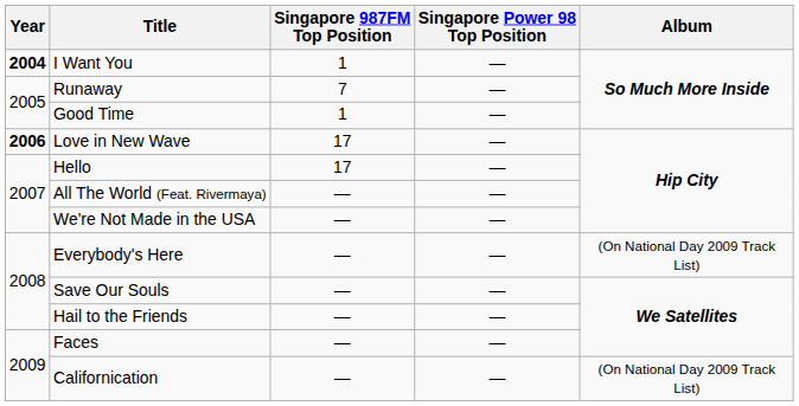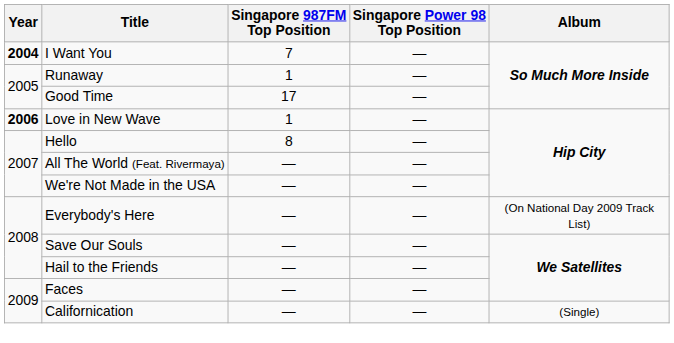I Want You | Singapore 987FM Top Position: 1 -> 7
Runaway | Singapore 987FM Top Position: 7 -> 1
Good Time | Singapore 987FM Top Position: 1 -> 17
Love in New Wave | Singapore 987FM Top Position: 17 -> 1
Hello | Singapore 987FM Top Position: 17 -> 8
Californication | Album: (On National Day 2009 Track List) -> (Single)
